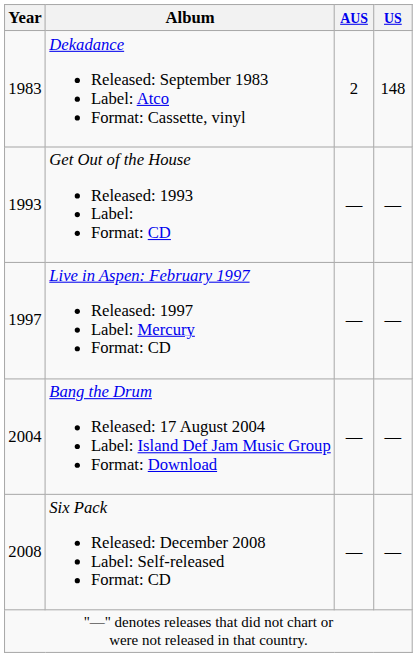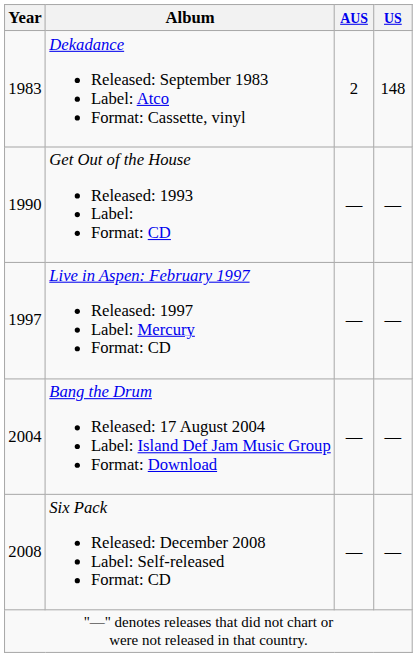Get Out of the House Released: 1993 Label: Format: CD | Year: 1993 -> 1990
